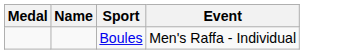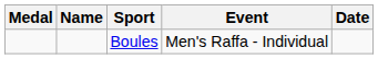+ column: Date
